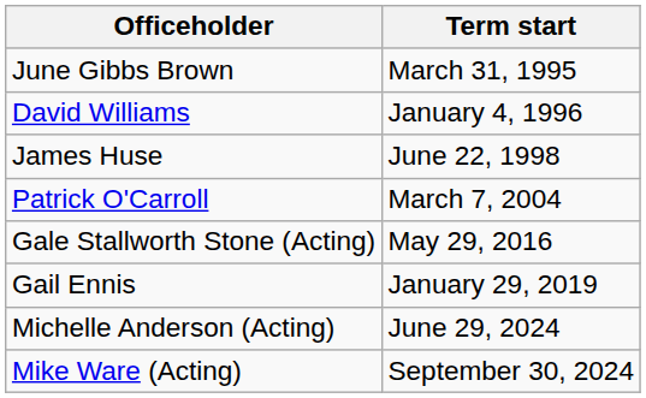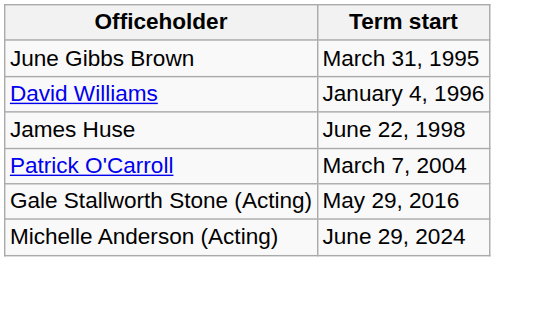- row: Gail Ennis | January 29, 2019
- row: Mike Ware (Acting) | September 30, 2024
